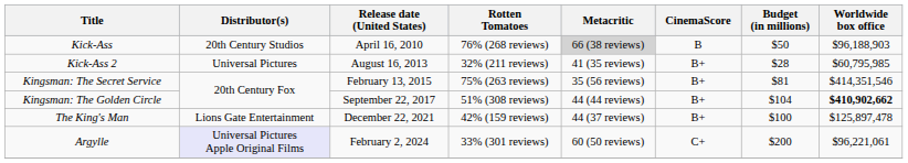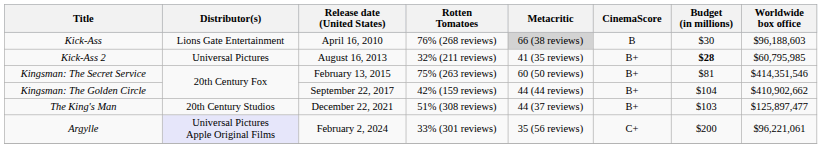Kick-Ass | Distributor(s): 20th Century Studios -> Lions Gate Entertainment
Kick-Ass | Budget (in millions): $50 -> $30
Kick-Ass | Worldwide box office: $96,188,903 -> $96,188,603
Kick-Ass 2 | Budget (in millions): normal -> bold
Kingsman: The Secret Service | Metacritic: 35 (56 reviews) -> 60 (50 reviews)
Kingsman: The Golden Circle | Rotten Tomatoes: 51% (308 reviews) -> 42% (159 reviews)
Kingsman: The Golden Circle | Worldwide box office: bold -> normal
The King's Man | Distributor(s): Lions Gate Entertainment -> 20th Century Studios
The King's Man | Rotten Tomatoes: 42% (159 reviews) -> 51% (308 reviews)
The King's Man | Budget (in millions): $100 -> $103
The King's Man | Worldwide box office: $125,897,478 -> $125,897,477
Argylle | Metacritic: 60 (50 reviews) -> 35 (56 reviews)
